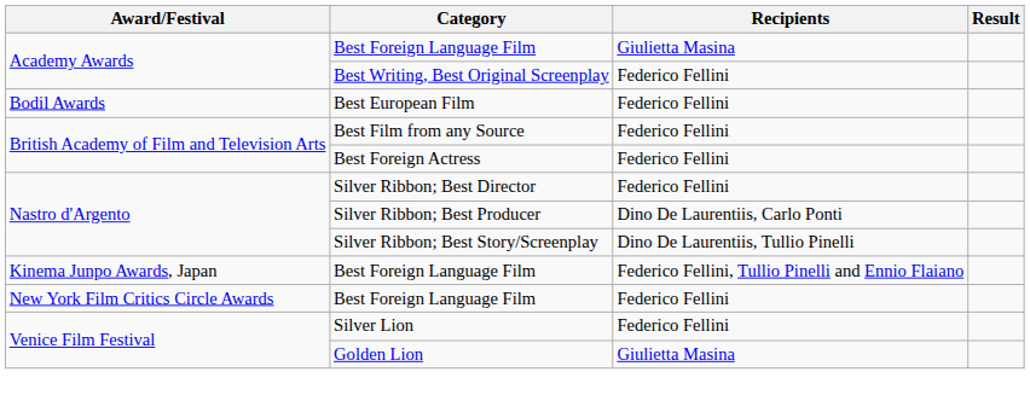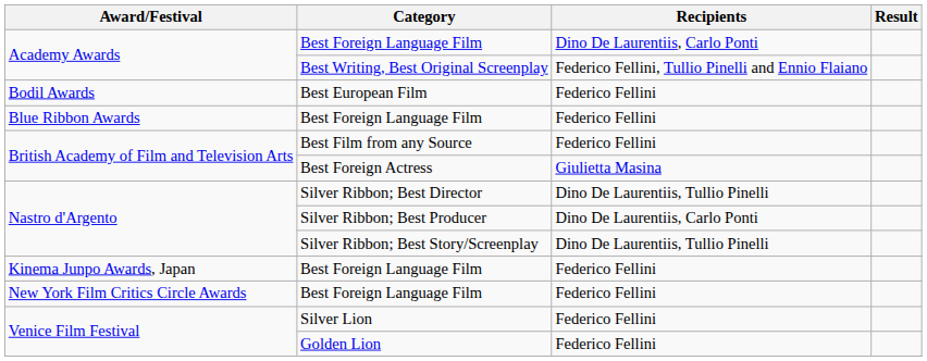Academy Awards / Best Foreign Language Film | Recipients: Giulietta Masina -> Dino De Laurentiis, Carlo Ponti
Best Writing, Best Original Screenplay | Recipients: Federico Fellini -> Federico Fellini, Tullio Pinelli and Ennio Flaiano
+ row: Blue Ribbon Awards | Best Foreign Language Film | Federico Fellini
Best Foreign Actress | Recipients: Federico Fellini -> Giulietta Masina
Silver Ribbon; Best Director | Recipients: Federico Fellini -> Dino De Laurentiis, Tullio Pinelli
Kinema Junpo Awards, Japan / Best Foreign Language Film | Recipients: Federico Fellini, Tullio Pinelli and Ennio Flaiano -> Federico Fellini
Golden Lion | Recipients: Giulietta Masina -> Federico Fellini
